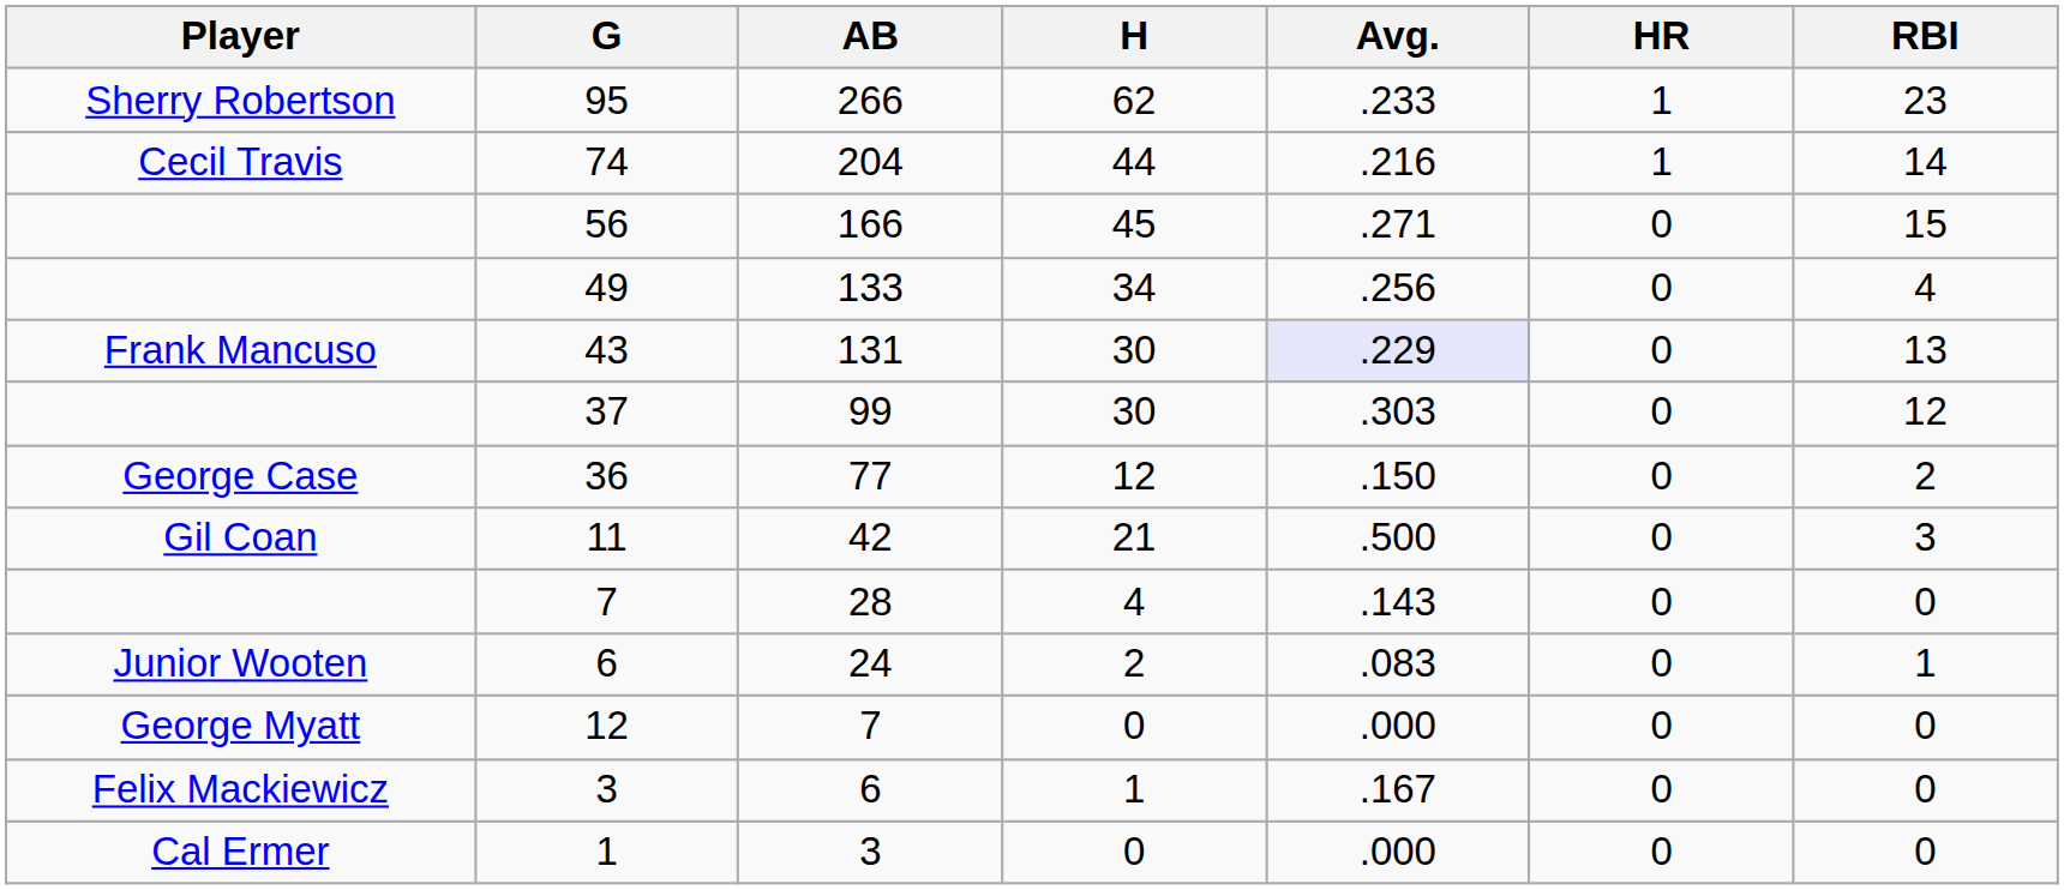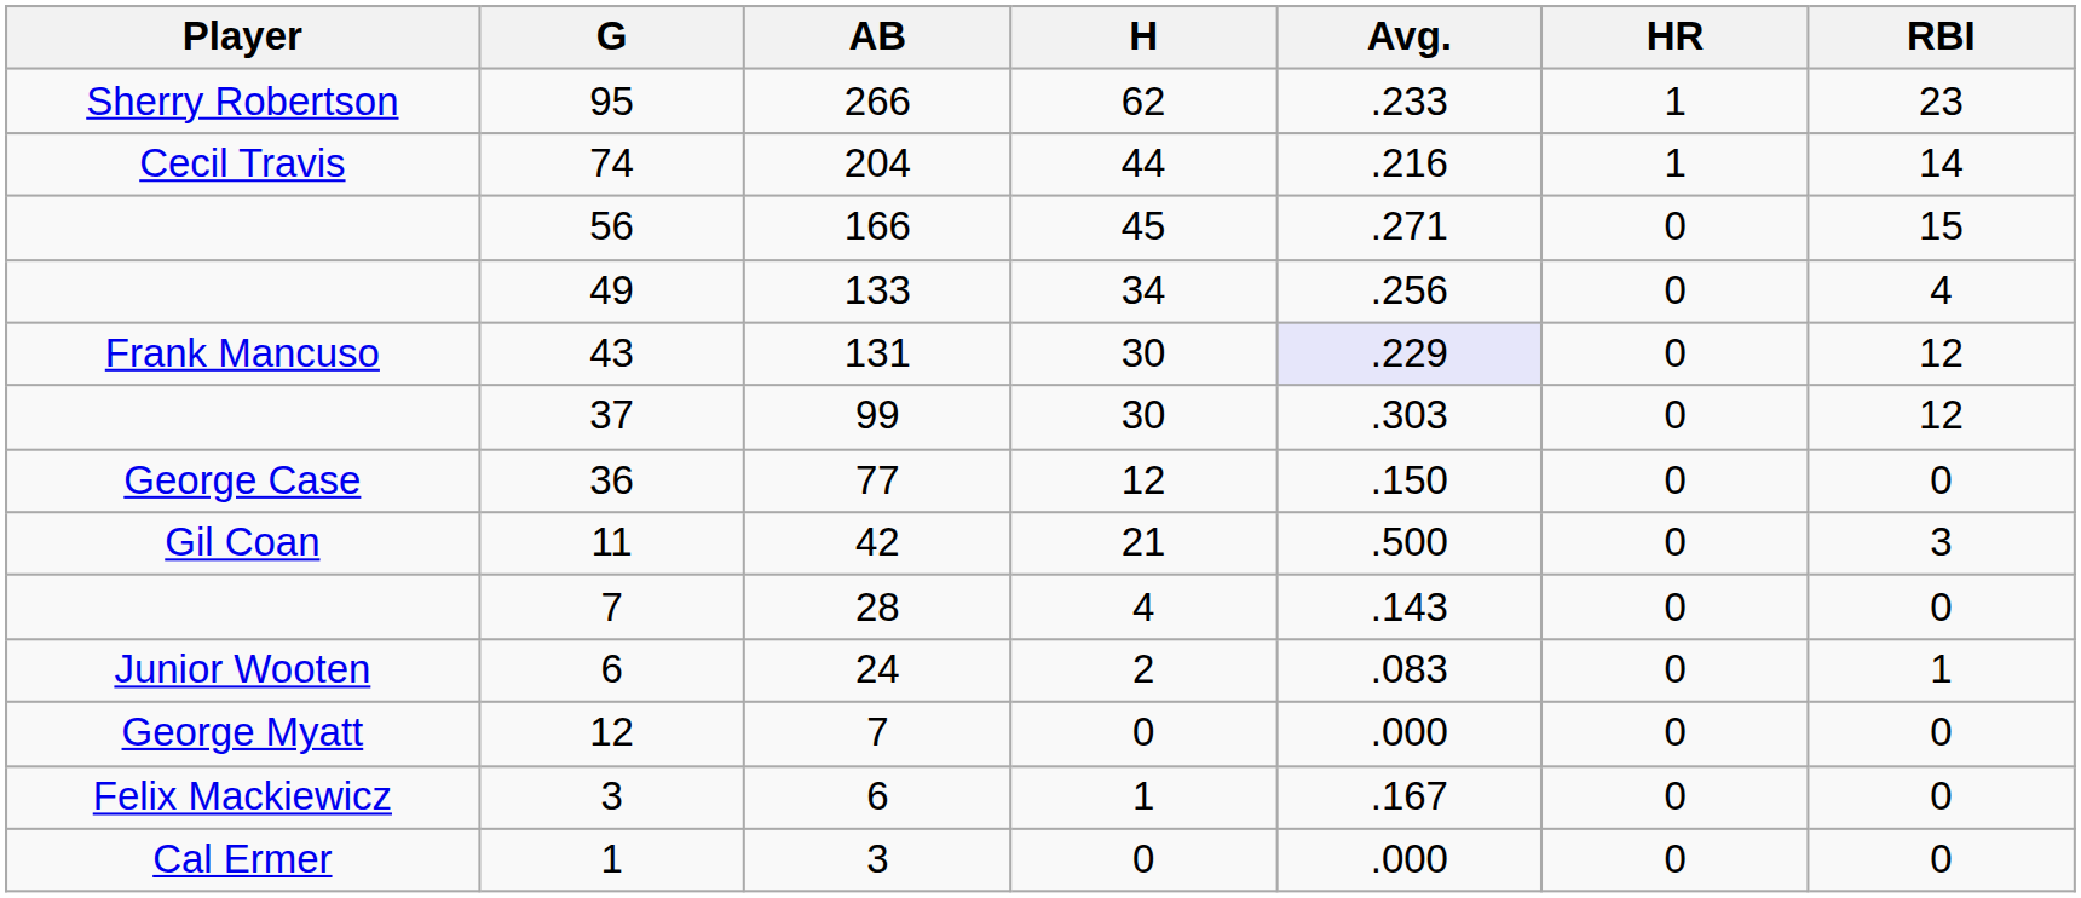43 | RBI: 13 -> 12
36 | RBI: 2 -> 0
